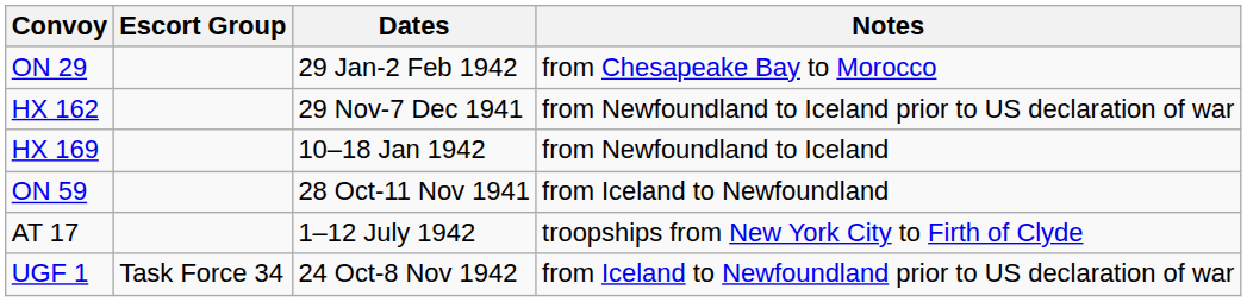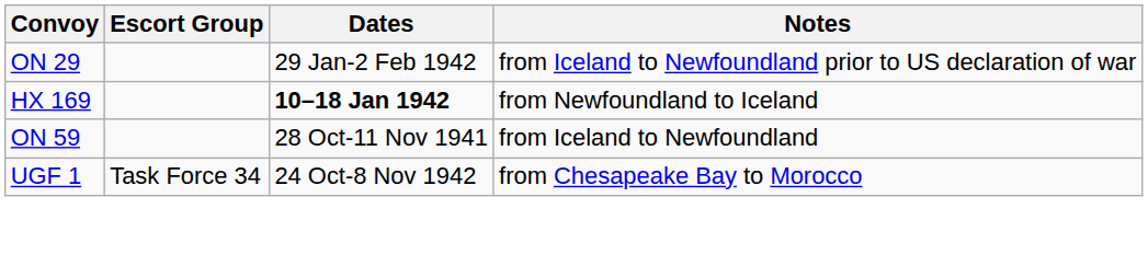ON 29 | Notes: from Chesapeake Bay to Morocco -> from Iceland to Newfoundland prior to US declaration of war
- row: HX 162 | 29 Nov-7 Dec 1941 | from Newfoundland to Iceland prior to US declaration of war
HX 169 | Dates: normal -> bold
- row: AT 17 | 1–12 July 1942 | troopships from New York City to Firth of Clyde
UGF 1 | Notes: from Iceland to Newfoundland prior to US declaration of war -> from Chesapeake Bay to Morocco
